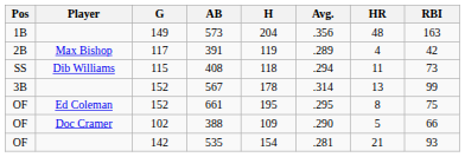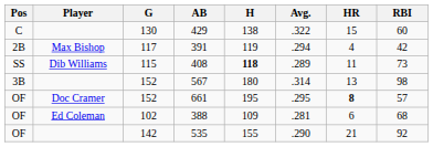+ row: C | 130 | 429 | 138 | .322 | 15 | 60
- row: 1B | 149 | 573 | 204 | .356 | 48 | 163
391 | Avg.: .289 -> .294
408 | H: normal -> bold
408 | Avg.: .294 -> .289
567 | H: 178 -> 180
567 | RBI: 99 -> 98
661 | Player: Ed Coleman -> Doc Cramer
661 | HR: normal -> bold
661 | RBI: 75 -> 57
388 | Player: Doc Cramer -> Ed Coleman
388 | Avg.: .290 -> .281
388 | HR: 5 -> 6
388 | RBI: 66 -> 68
535 | H: 154 -> 155
535 | Avg.: .281 -> .290
535 | RBI: 93 -> 92
